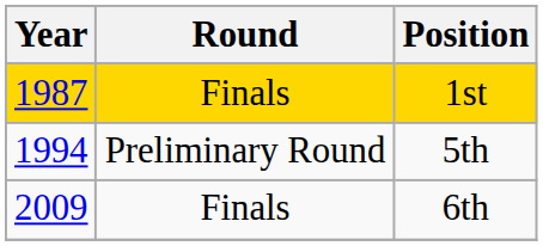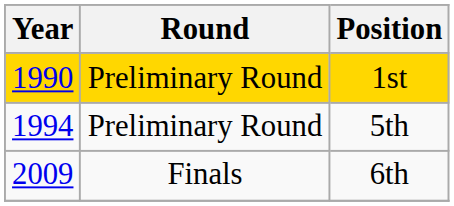1st | Year: 1987 -> 1990
1st | Round: Finals -> Preliminary Round
